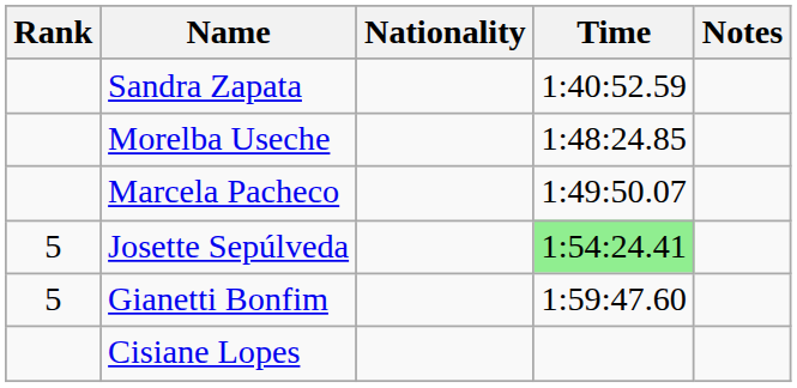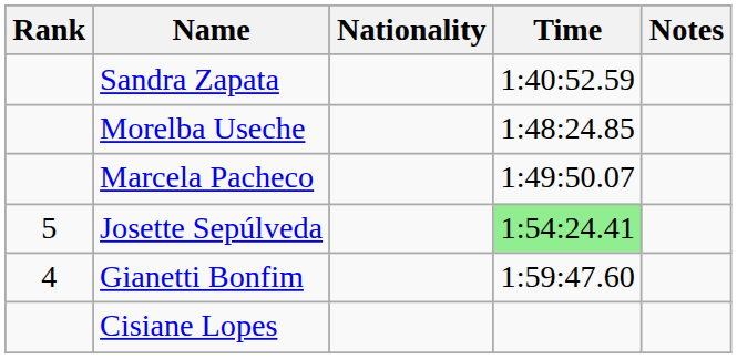Gianetti Bonfim | Rank: 5 -> 4
